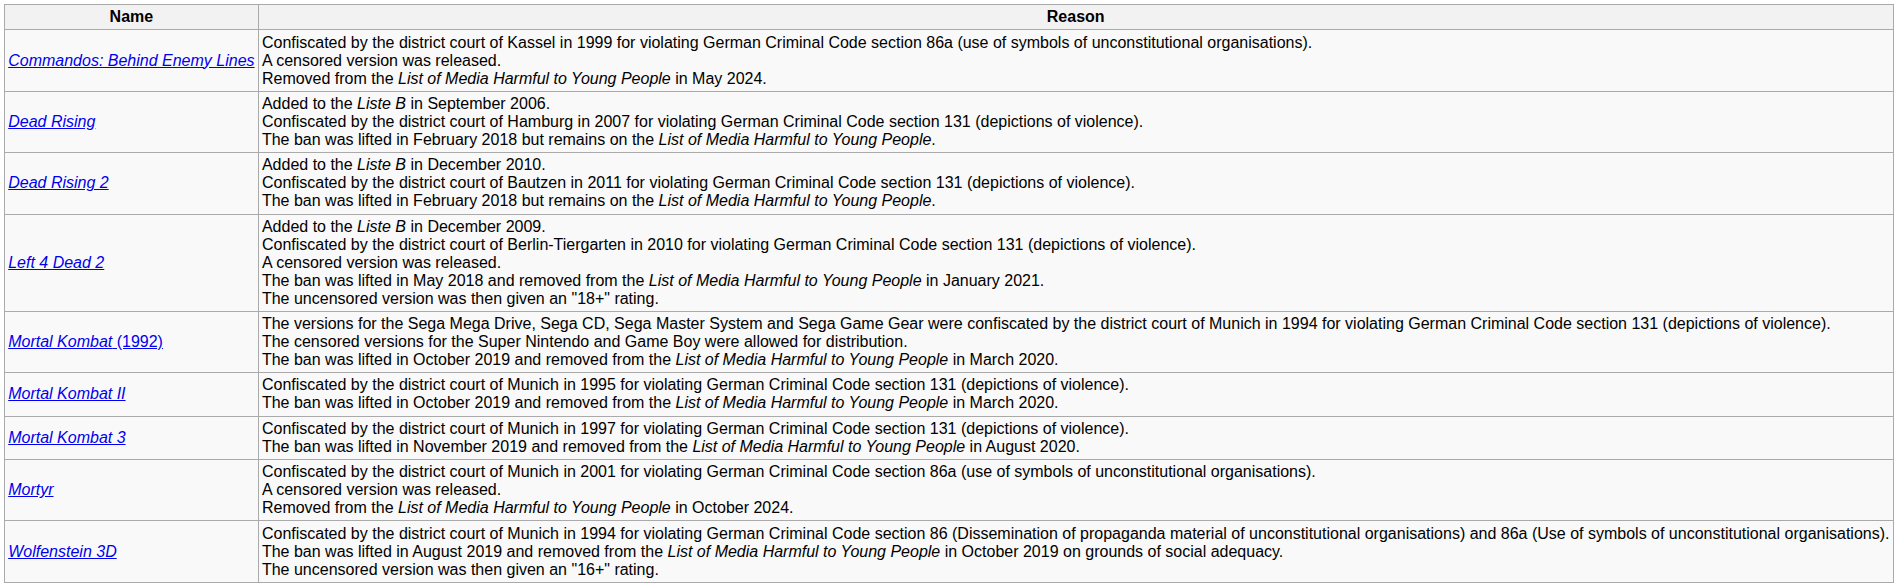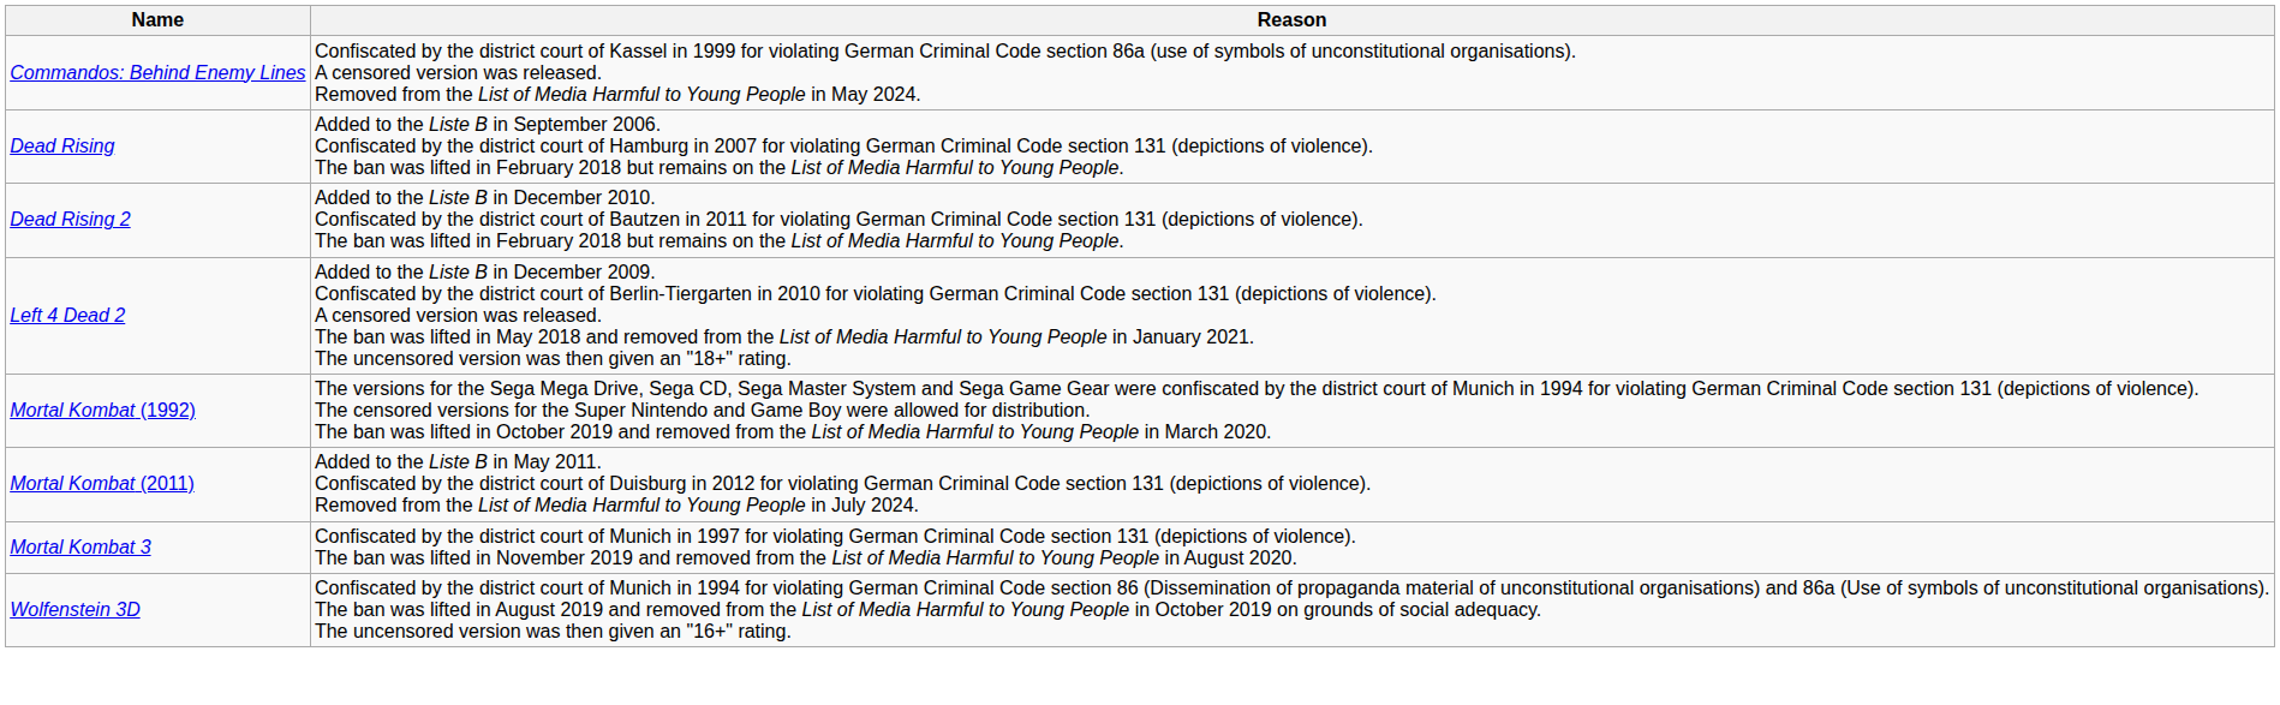+ row: Mortal Kombat (2011) | Added to the Liste B in May 2011. Confiscated by the district court of Duisburg in 2012 for violating German Criminal Code section 131 (depictions of violence). Removed from the List of Media Harmful to Young People in July 2024.
- row: Mortal Kombat II | Confiscated by the district court of Munich in 1995 for violating German Criminal Code section 131 (depictions of violence). The ban was lifted in October 2019 and removed from the List of Media Harmful to Young People in March 2020.
- row: Mortyr | Confiscated by the district court of Munich in 2001 for violating German Criminal Code section 86a (use of symbols of unconstitutional organisations). A censored version was released. Removed from the List of Media Harmful to Young People in October 2024.
